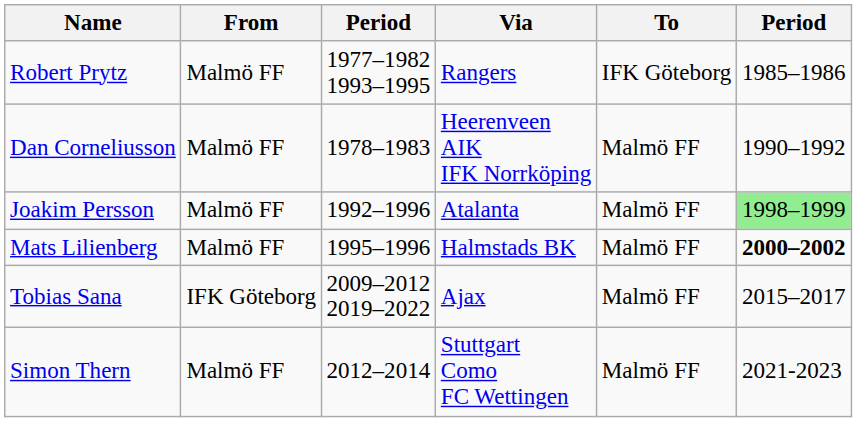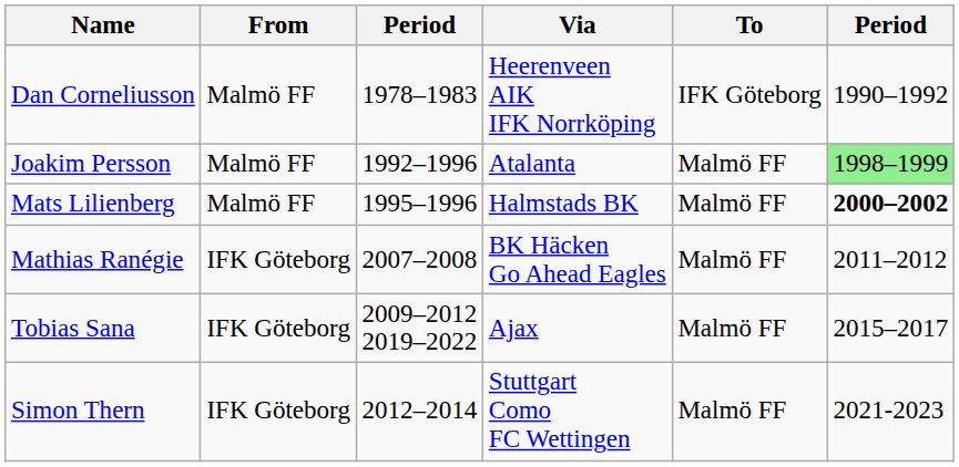- row: Robert Prytz | Malmö FF | 1977–1982 1993–1995 | Rangers | IFK Göteborg | 1985–1986
Dan Corneliusson | To: Malmö FF -> IFK Göteborg
+ row: Mathias Ranégie | IFK Göteborg | 2007–2008 | BK Häcken Go Ahead Eagles | Malmö FF | 2011–2012
Simon Thern | From: Malmö FF -> IFK Göteborg
